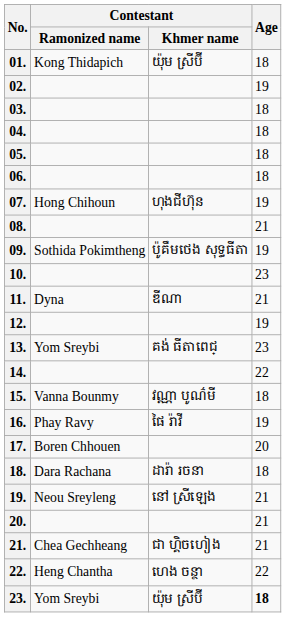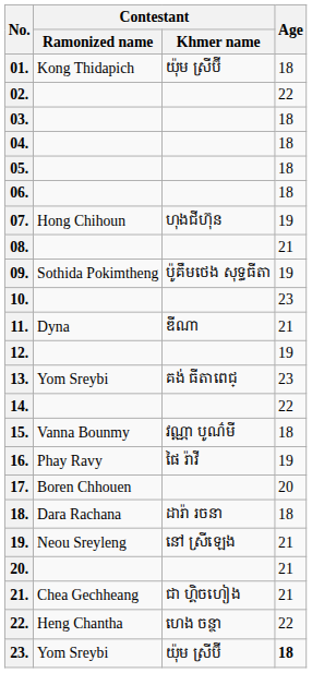02. | Age: 19 -> 22
